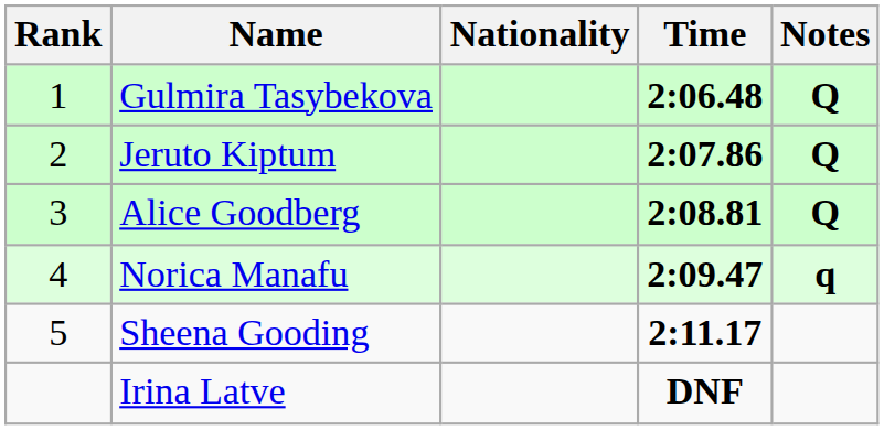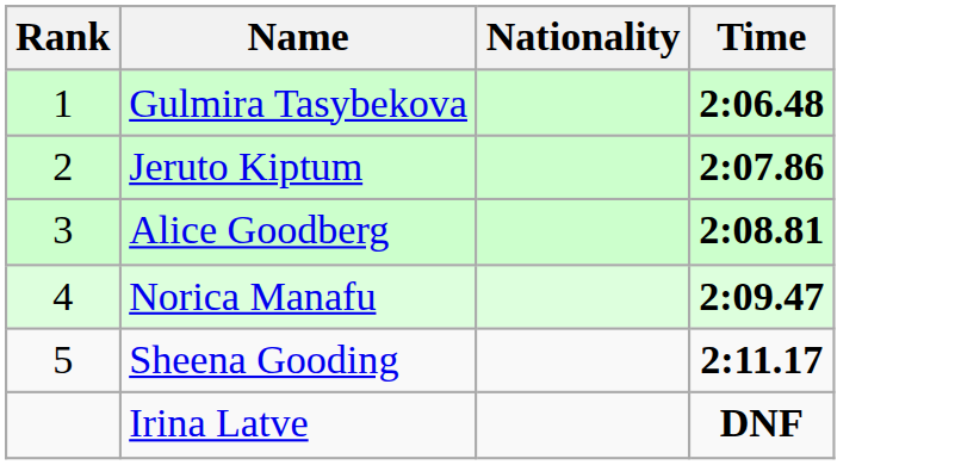- column: Notes | Q | Q | Q | q
